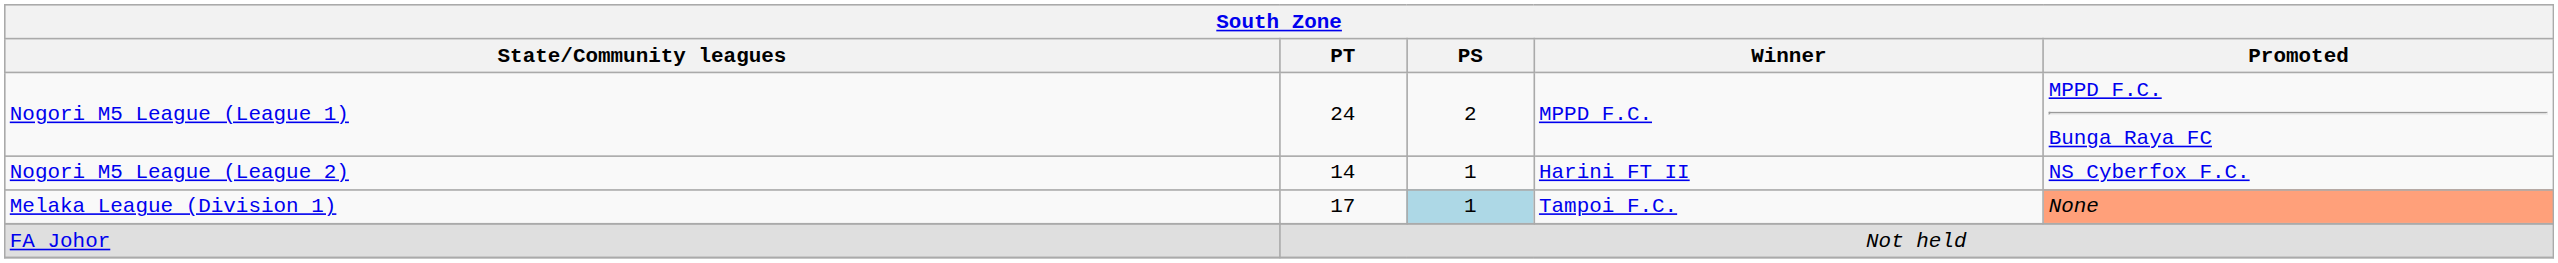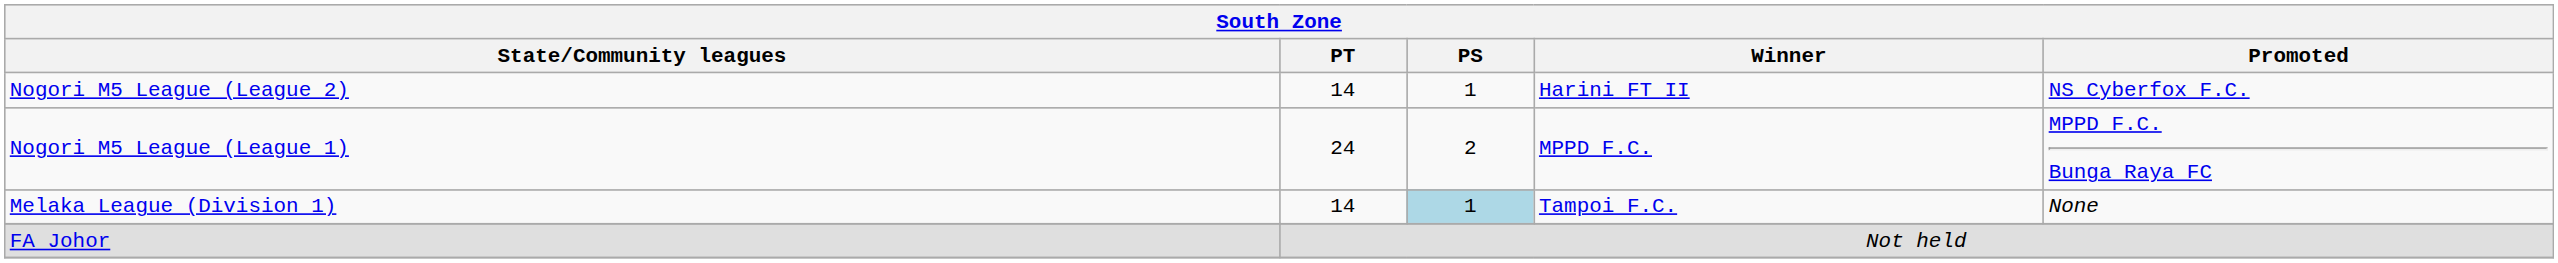rows swapped: Nogori M5 League (League 1) <-> Nogori M5 League (League 2)
Melaka League (Division 1) | PT: 17 -> 14
Melaka League (Division 1) | Promoted: lightsalmon background -> no background
